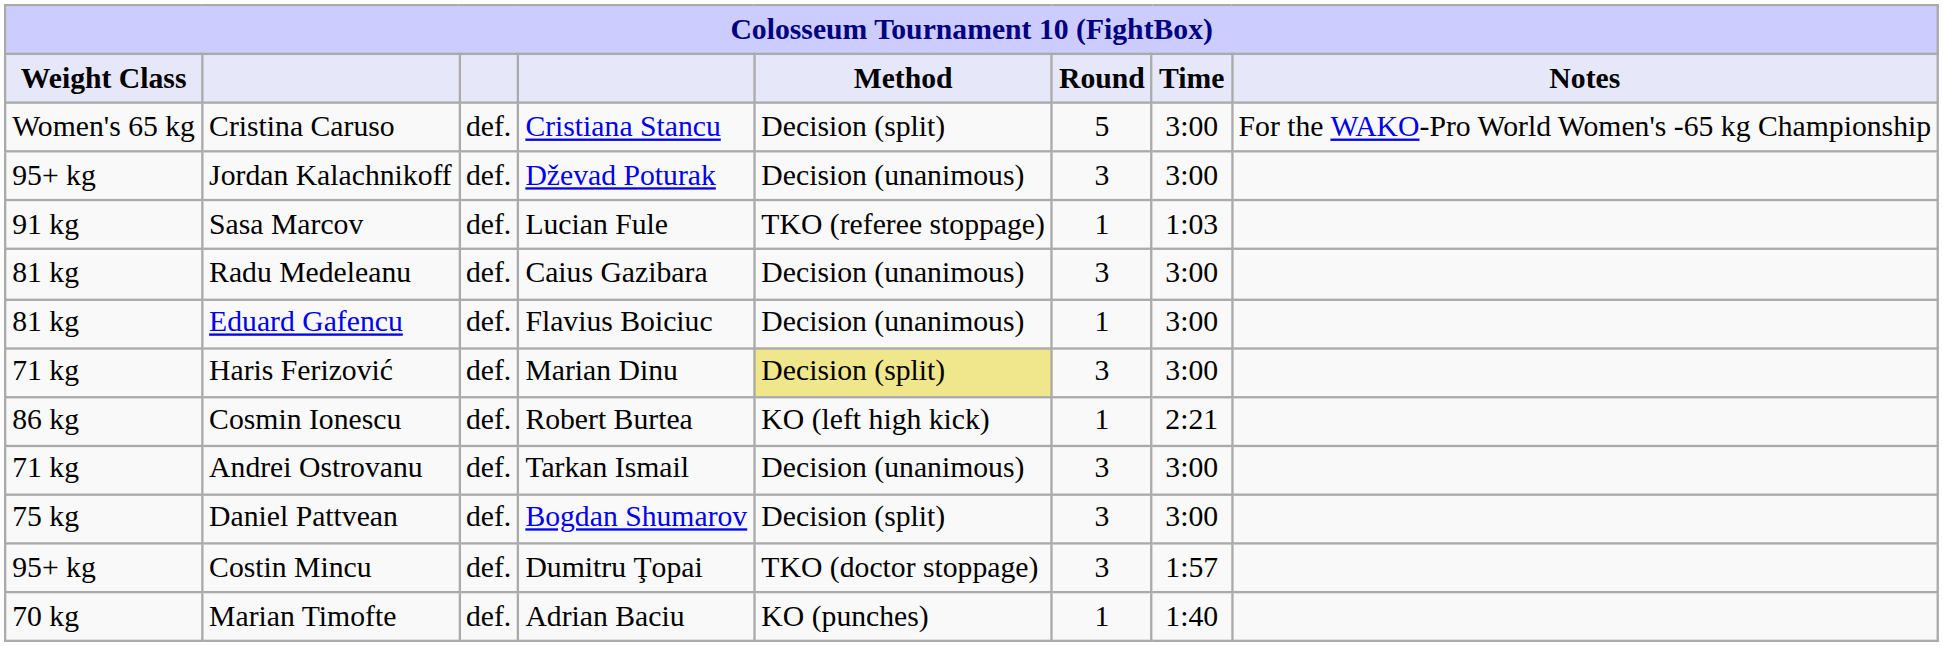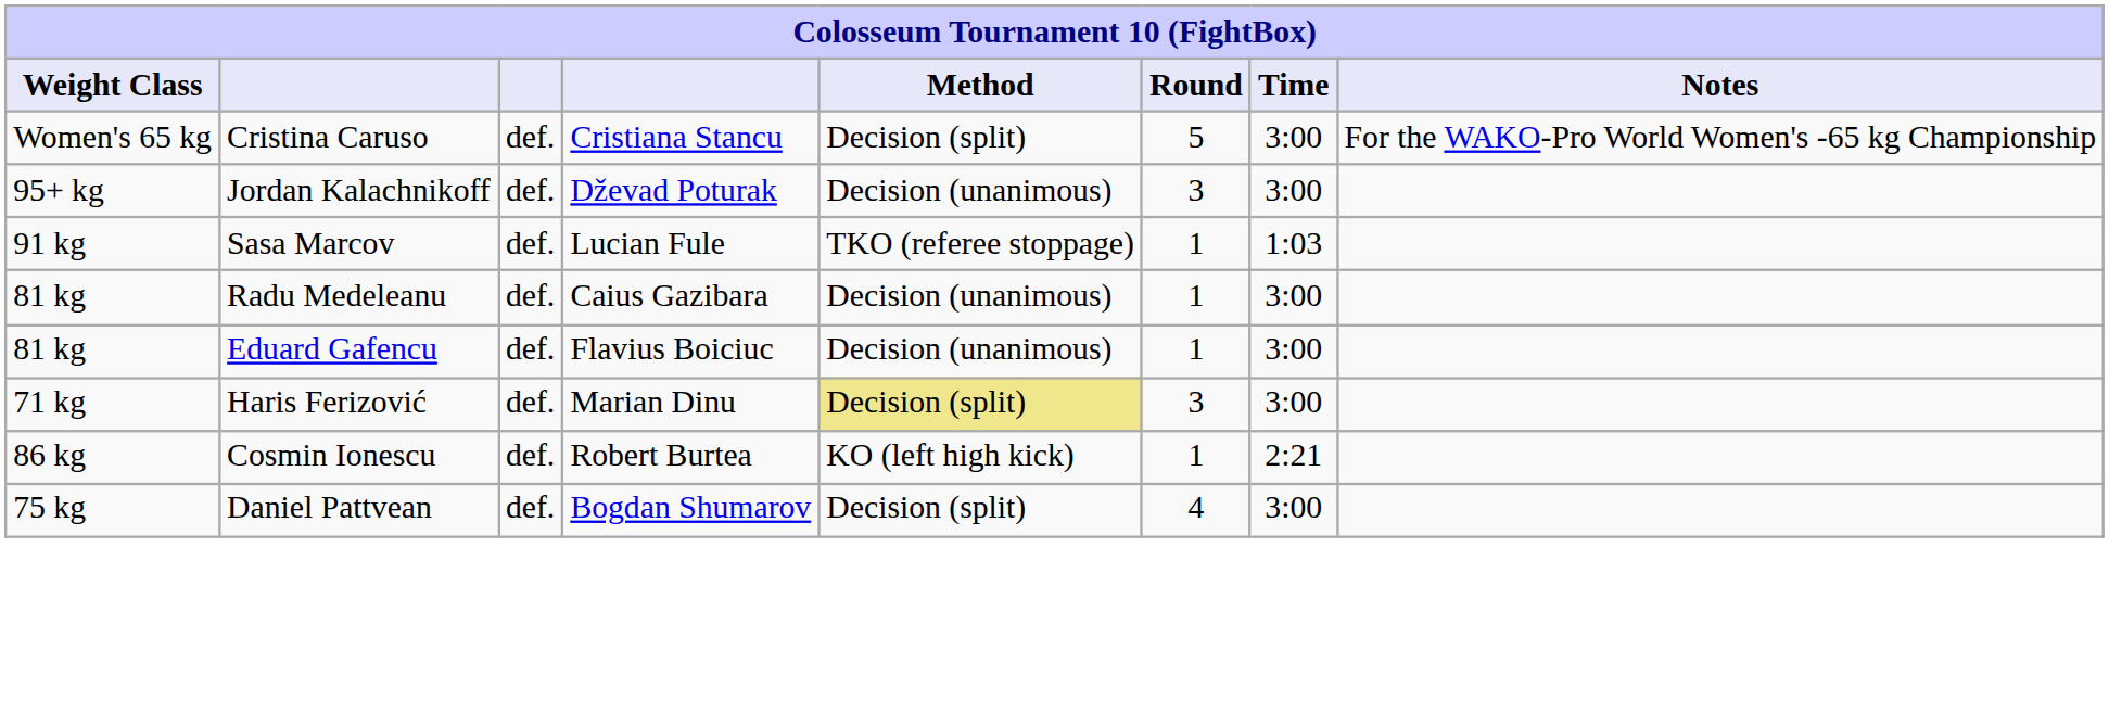Radu Medeleanu | Round: 3 -> 1
- row: 71 kg | Andrei Ostrovanu | def. | Tarkan Ismail | Decision (unanimous) | 3 | 3:00
Daniel Pattvean | Round: 3 -> 4
- row: 95+ kg | Costin Mincu | def. | Dumitru Ţopai | TKO (doctor stoppage) | 3 | 1:57
- row: 70 kg | Marian Timofte | def. | Adrian Baciu | KO (punches) | 1 | 1:40
